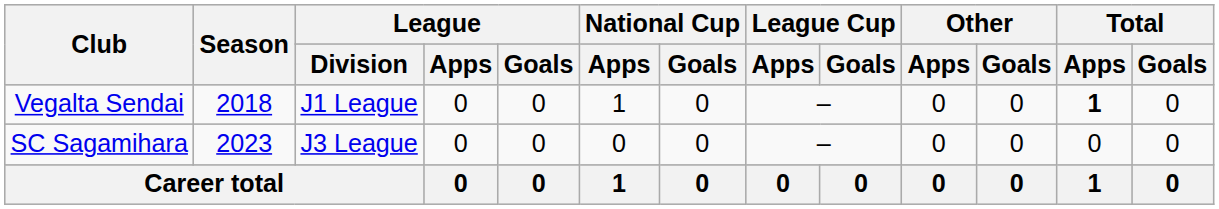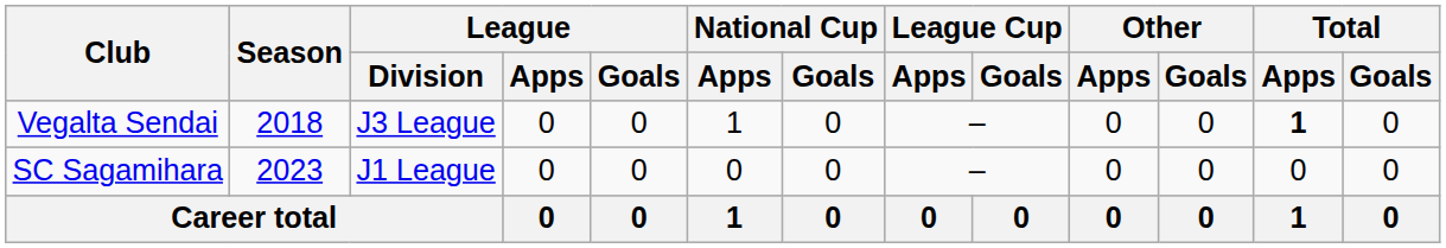Vegalta Sendai | League / Division: J1 League -> J3 League
SC Sagamihara | League / Division: J3 League -> J1 League
